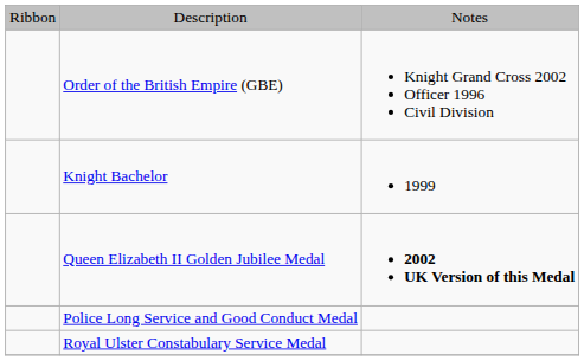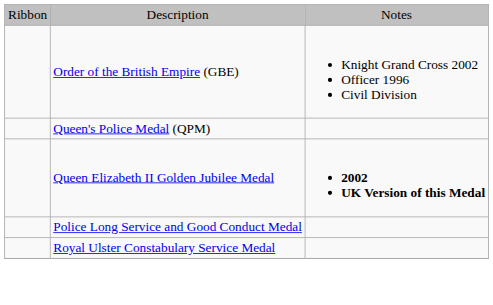- row: Knight Bachelor | 1999
+ row: Queen's Police Medal (QPM)
